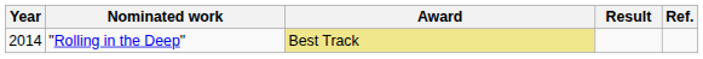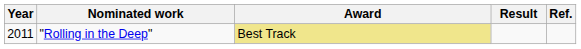"Rolling in the Deep" | Year: 2014 -> 2011
